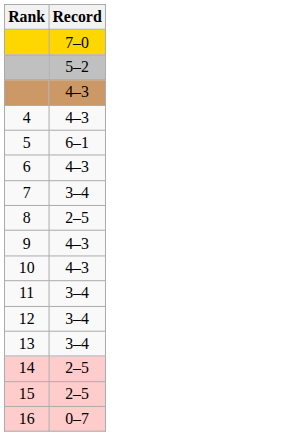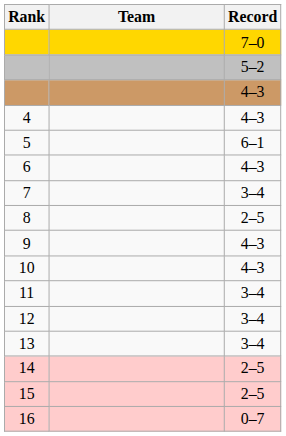+ column: Team
